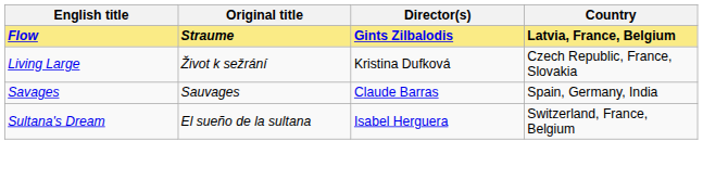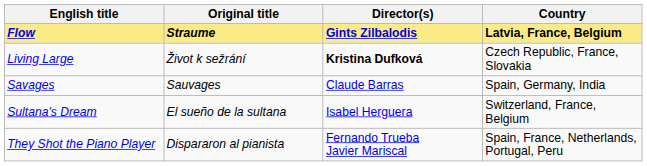Living Large | Director(s): normal -> bold
+ row: They Shot the Piano Player | Dispararon al pianista | Fernando Trueba Javier Mariscal | Spain, France, Netherlands, Portugal, Peru
